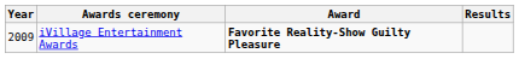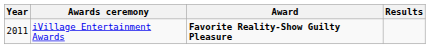iVillage Entertainment Awards | Year: 2009 -> 2011
